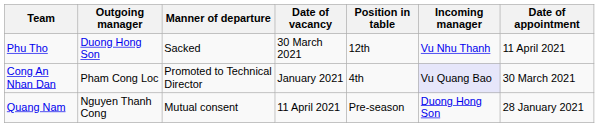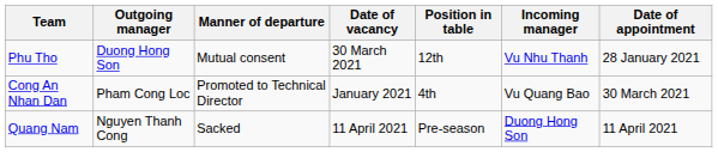Phu Tho | Manner of departure: Sacked -> Mutual consent
Phu Tho | Date of appointment: 11 April 2021 -> 28 January 2021
Cong An Nhan Dan | Incoming manager: lavender background -> no background
Quang Nam | Manner of departure: Mutual consent -> Sacked
Quang Nam | Date of appointment: 28 January 2021 -> 11 April 2021
